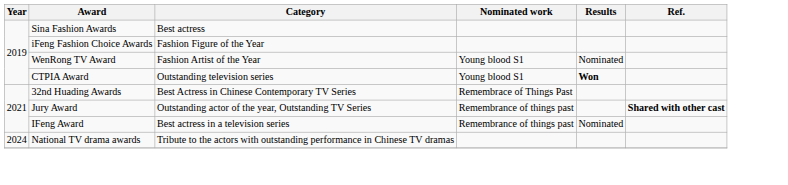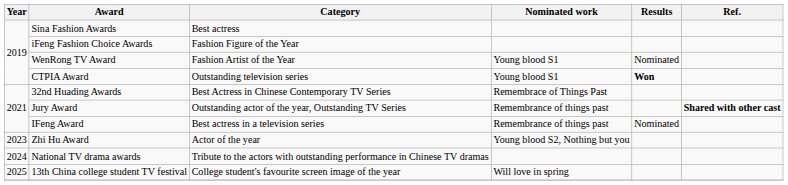+ row: 2023 | Zhi Hu Award | Actor of the year | Young blood S2, Nothing but you
+ row: 2025 | 13th China college student TV festival | College student's favourite screen image of the year | Will love in spring
